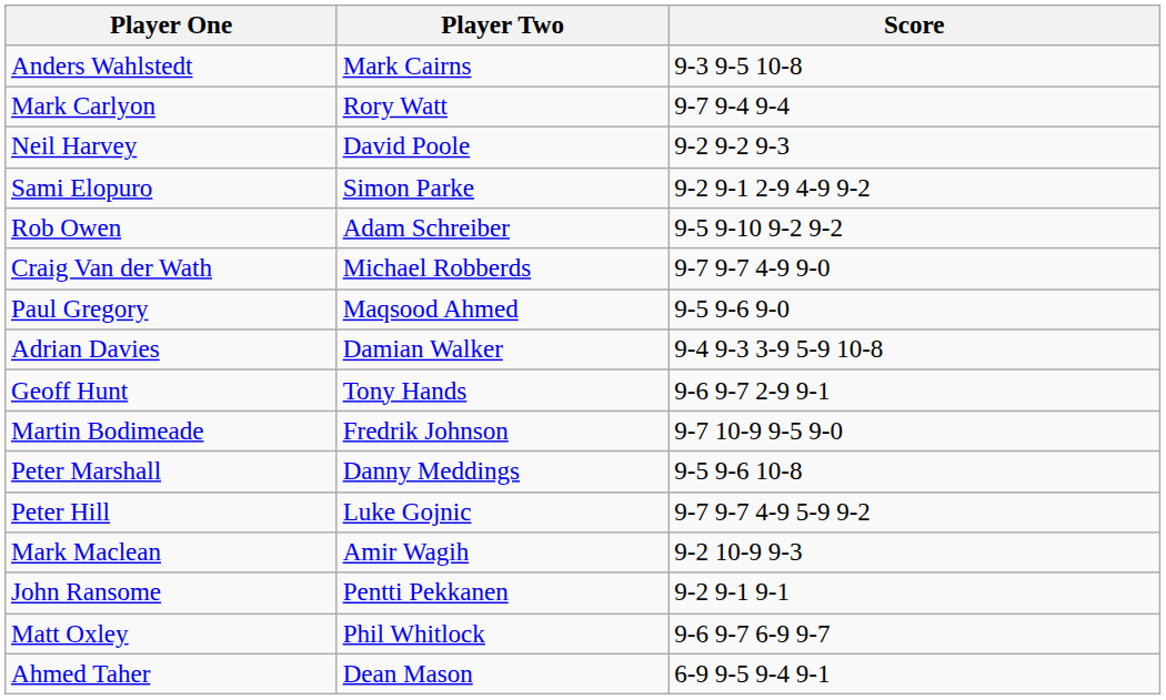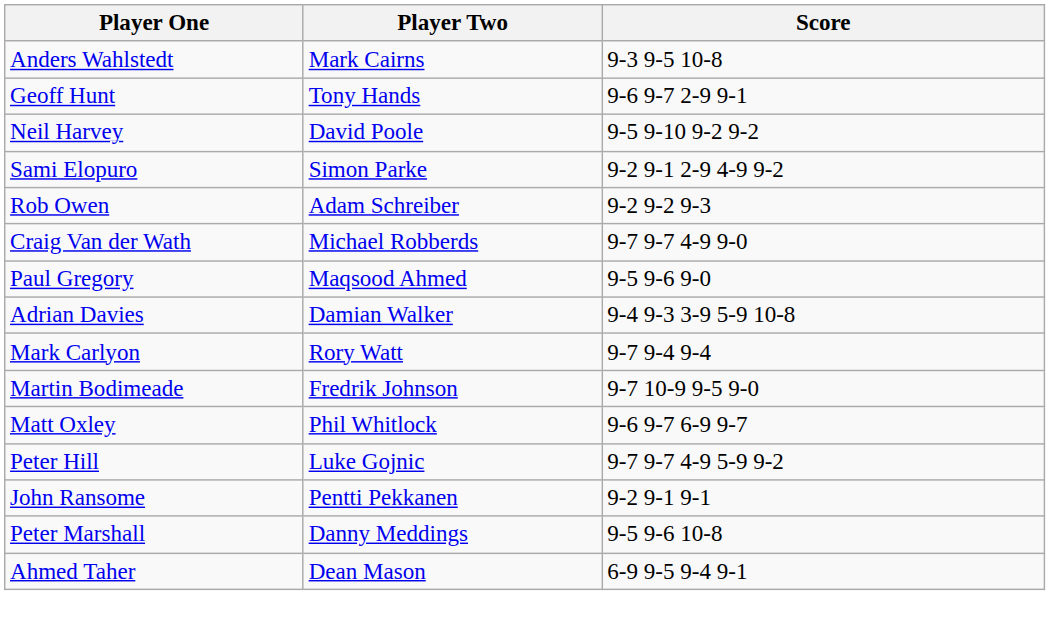rows swapped: Geoff Hunt <-> Mark Carlyon
Neil Harvey | Score: 9-2 9-2 9-3 -> 9-5 9-10 9-2 9-2
Rob Owen | Score: 9-5 9-10 9-2 9-2 -> 9-2 9-2 9-3
rows swapped: Peter Marshall <-> Matt Oxley
- row: Mark Maclean | Amir Wagih | 9-2 10-9 9-3
